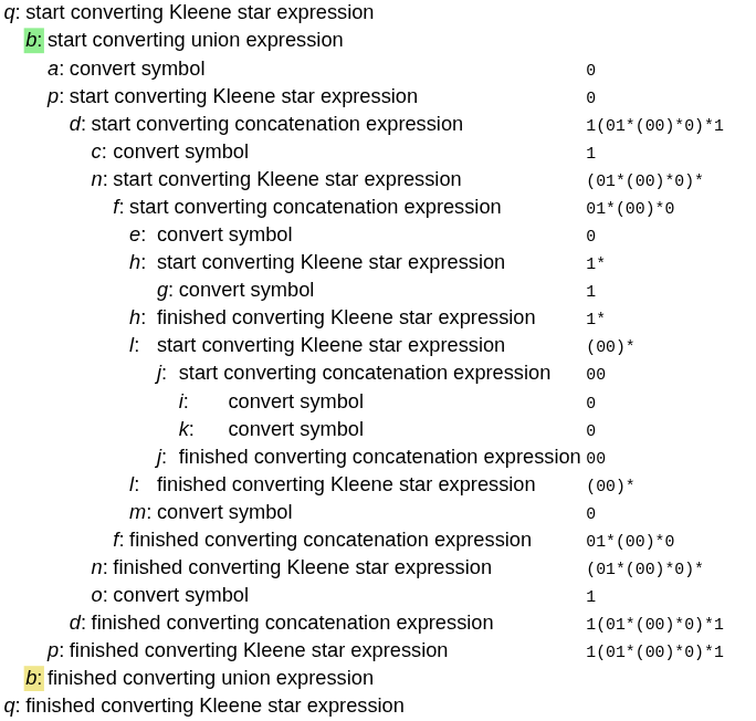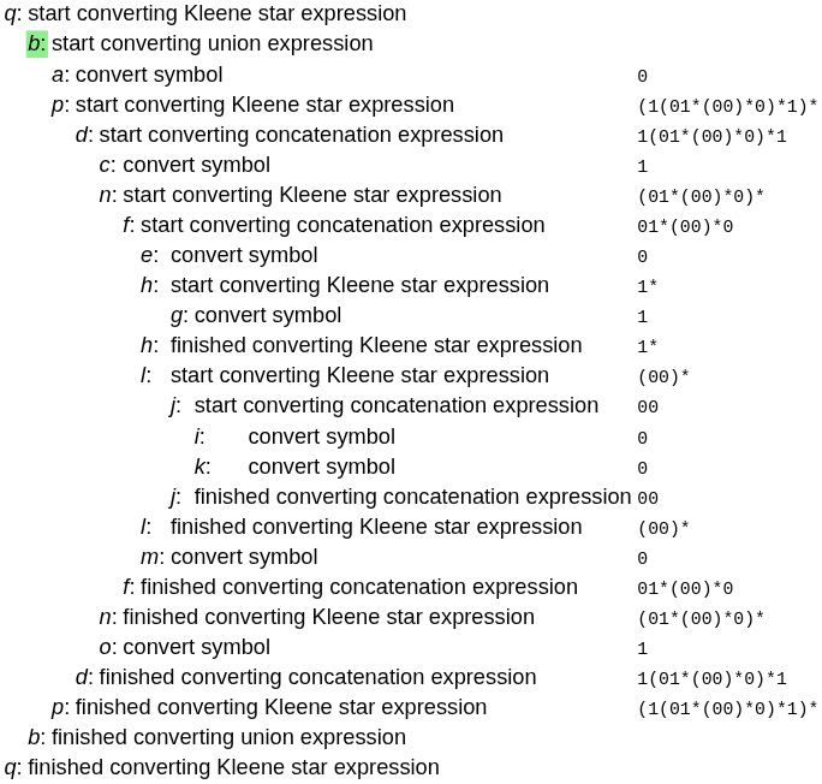p: / start converting Kleene star expression | column 11: 0 -> (1(01*(00)*0)*1)*
p: / finished converting Kleene star expression | column 11: 1(01*(00)*0)*1 -> (1(01*(00)*0)*1)*
finished converting union expression | column 2: khaki background -> no background
